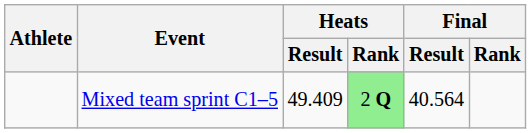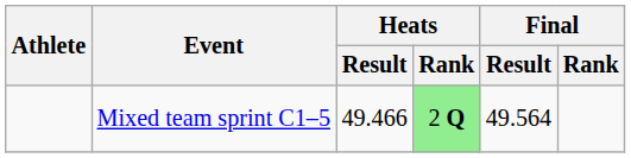Mixed team sprint C1–5 | Heats / Result: 49.409 -> 49.466
Mixed team sprint C1–5 | Final / Result: 40.564 -> 49.564
